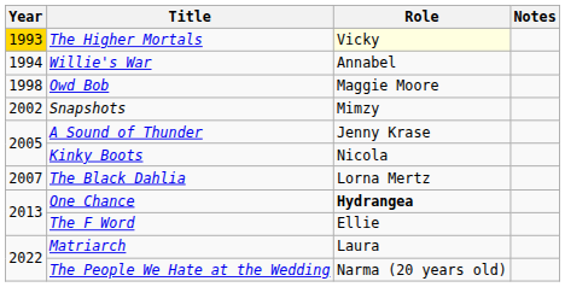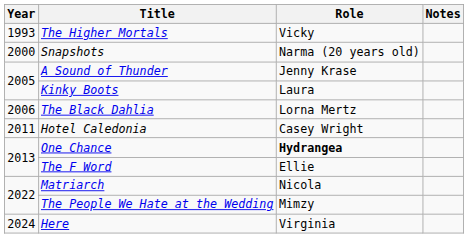The Higher Mortals | Year: gold background -> no background
The Higher Mortals | Role: lightyellow background -> no background
- row: 1994 | Willie's War | Annabel
- row: 1998 | Owd Bob | Maggie Moore
Snapshots | Year: 2002 -> 2000
Snapshots | Role: Mimzy -> Narma (20 years old)
Kinky Boots | Role: Nicola -> Laura
The Black Dahlia | Year: 2007 -> 2006
+ row: 2011 | Hotel Caledonia | Casey Wright
Matriarch | Role: Laura -> Nicola
The People We Hate at the Wedding | Role: Narma (20 years old) -> Mimzy
+ row: 2024 | Here | Virginia
